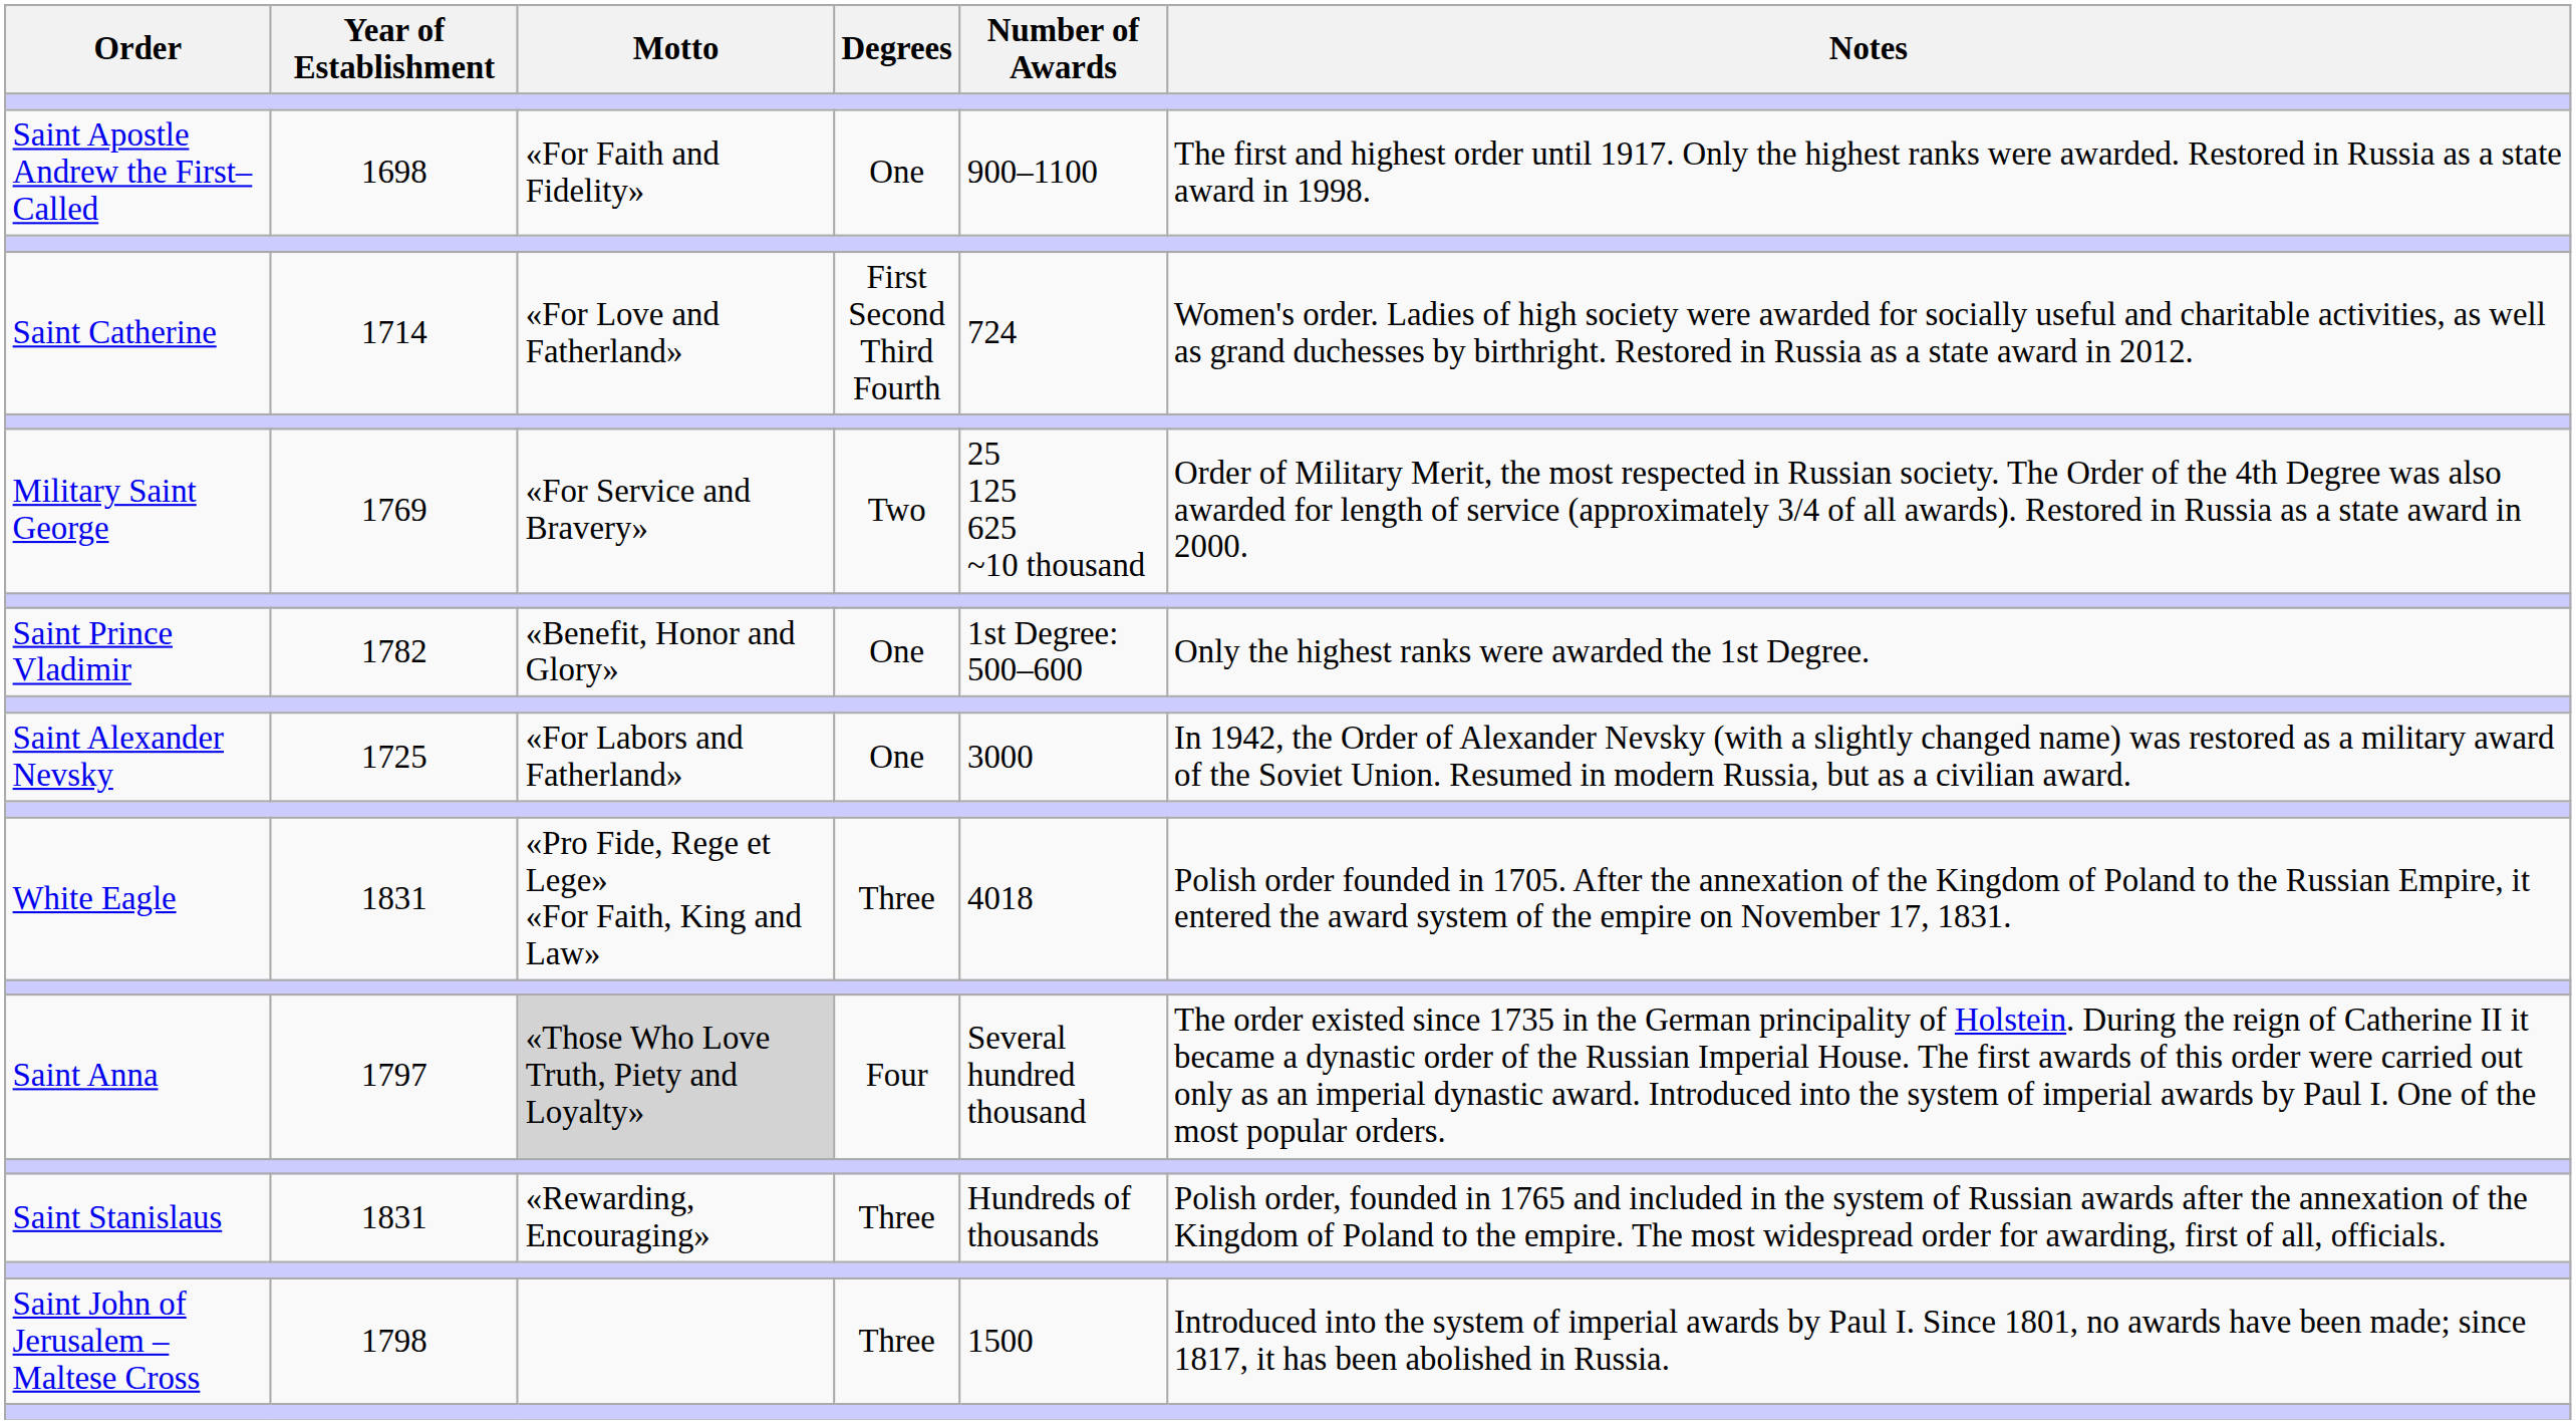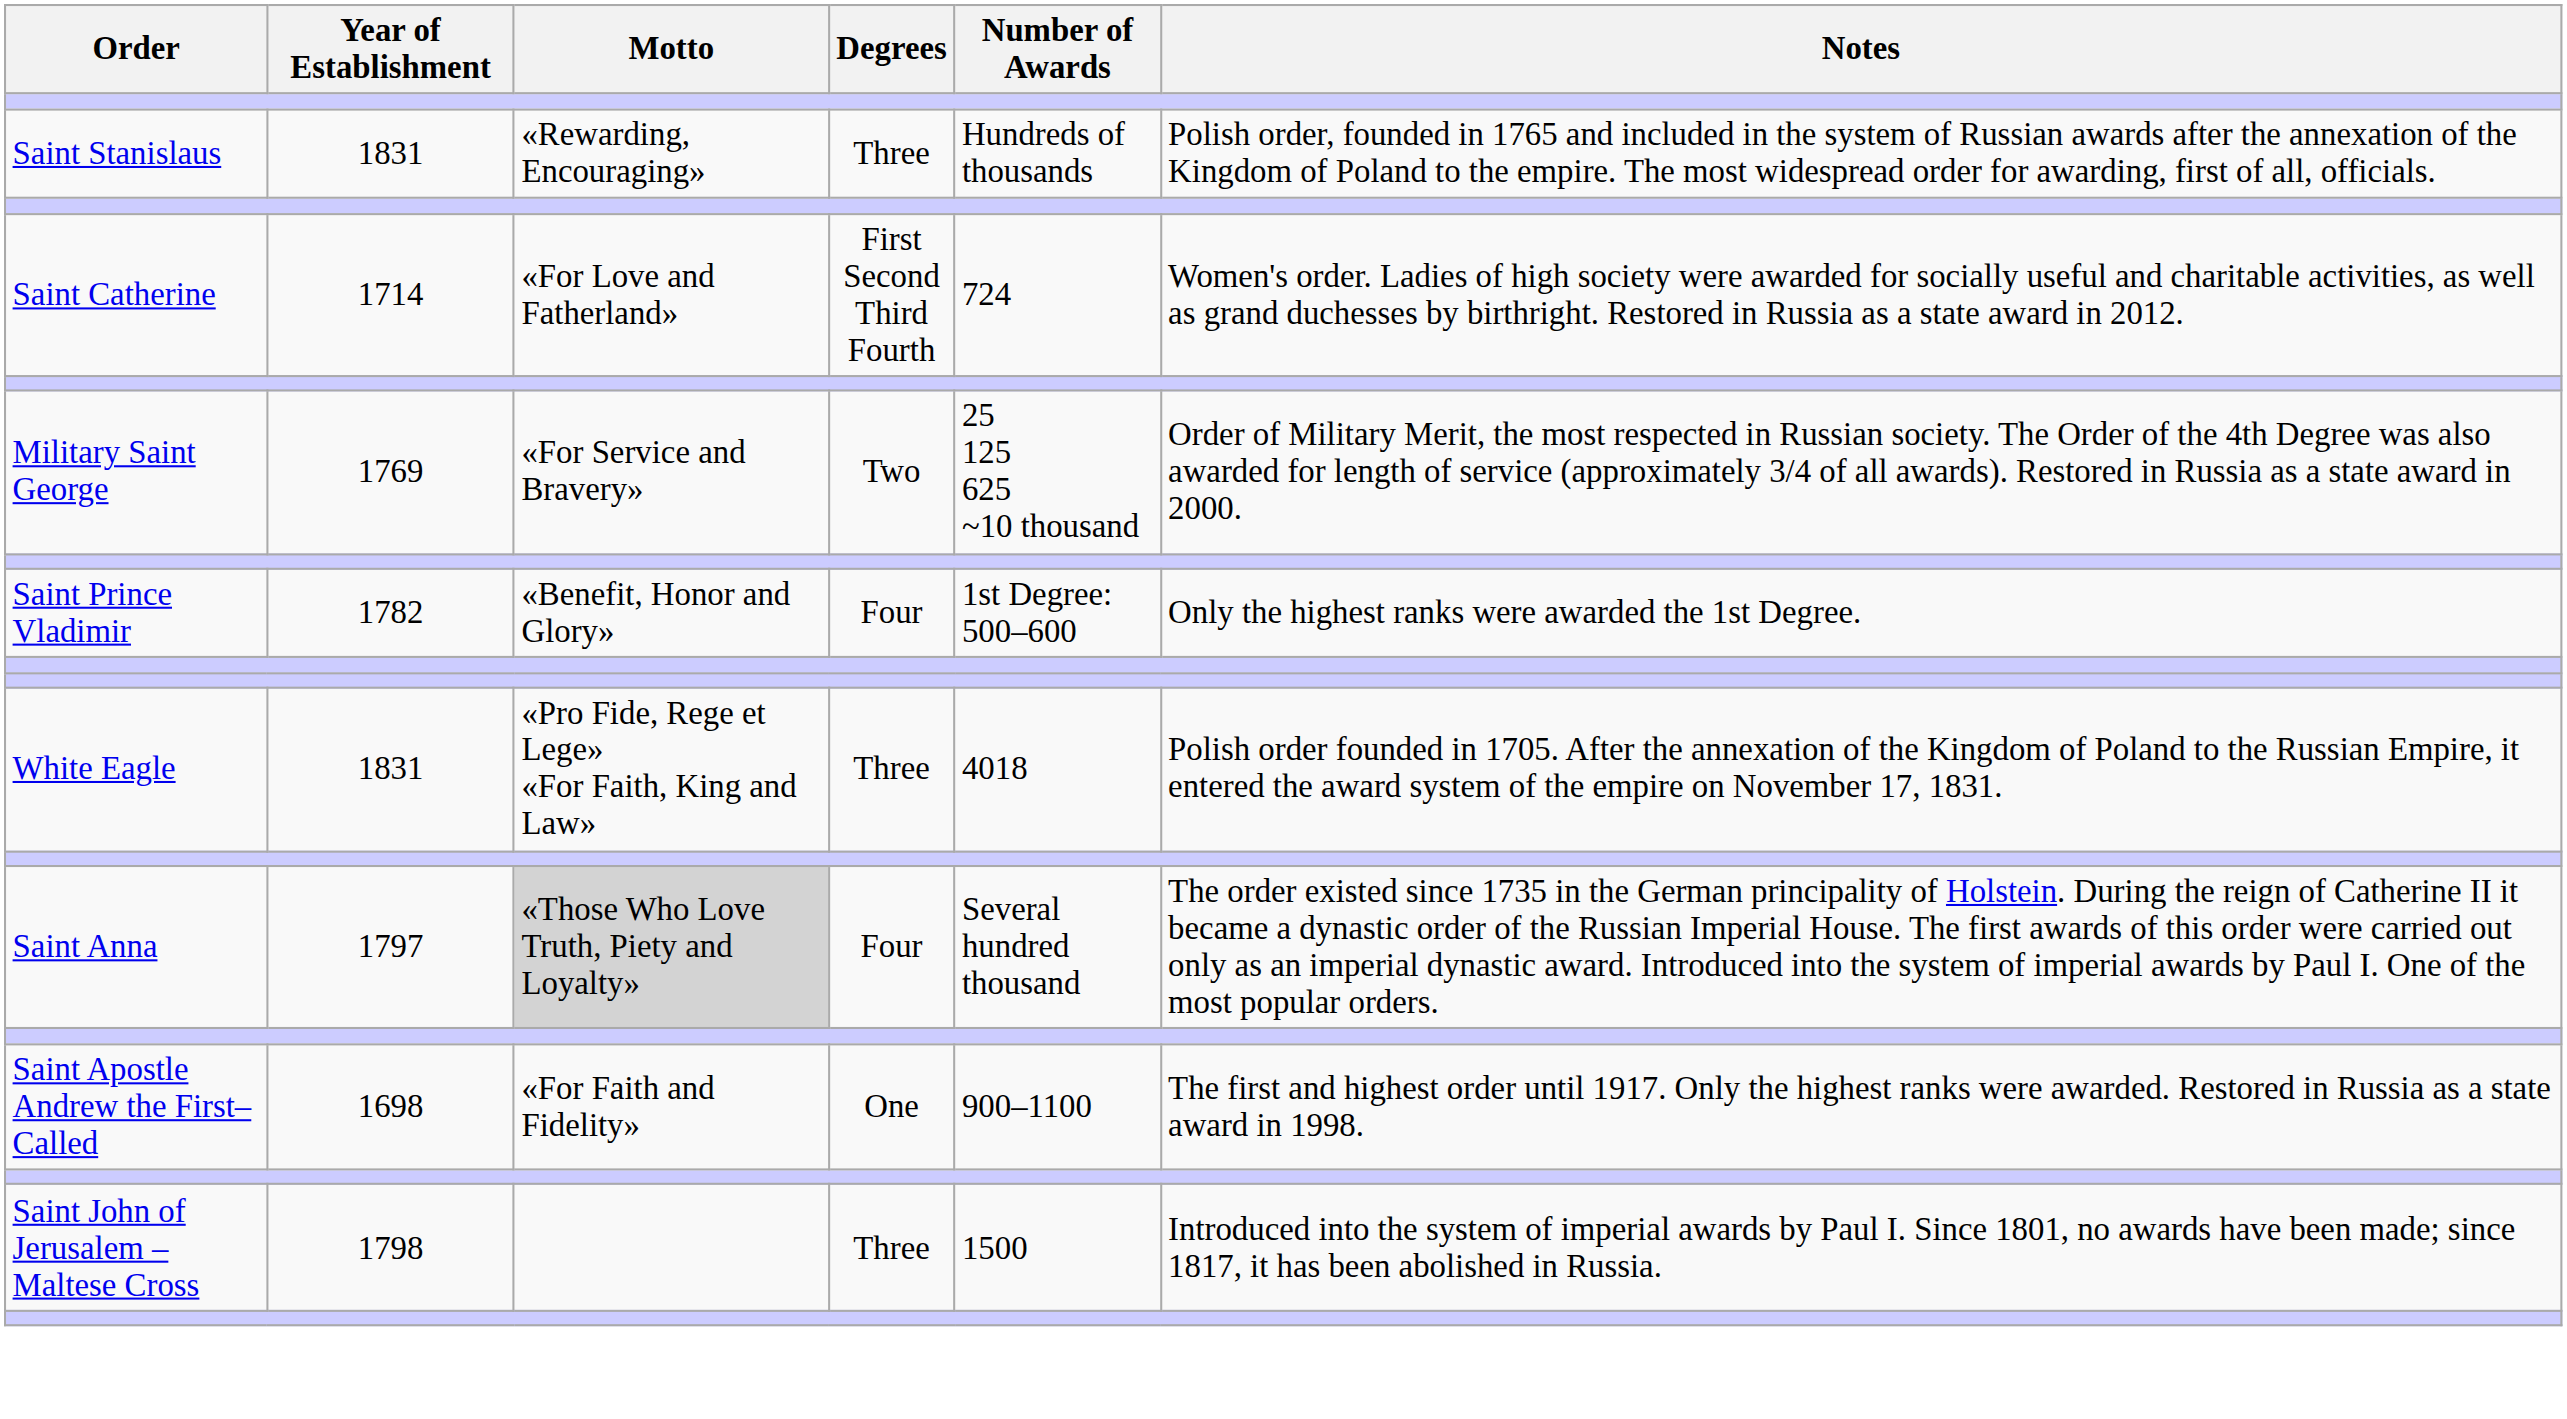rows swapped: Saint Apostle Andrew the First–Called <-> Saint Stanislaus
Saint Prince Vladimir | Degrees: One -> Four
- row: Saint Alexander Nevsky | 1725 | «For Labors and Fatherland» | One | 3000 | In 1942, the Order of Alexander Nevsky (with a slightly changed name) was restored as a military award of the Soviet Union. Resumed in modern Russia, but as a civilian award.
